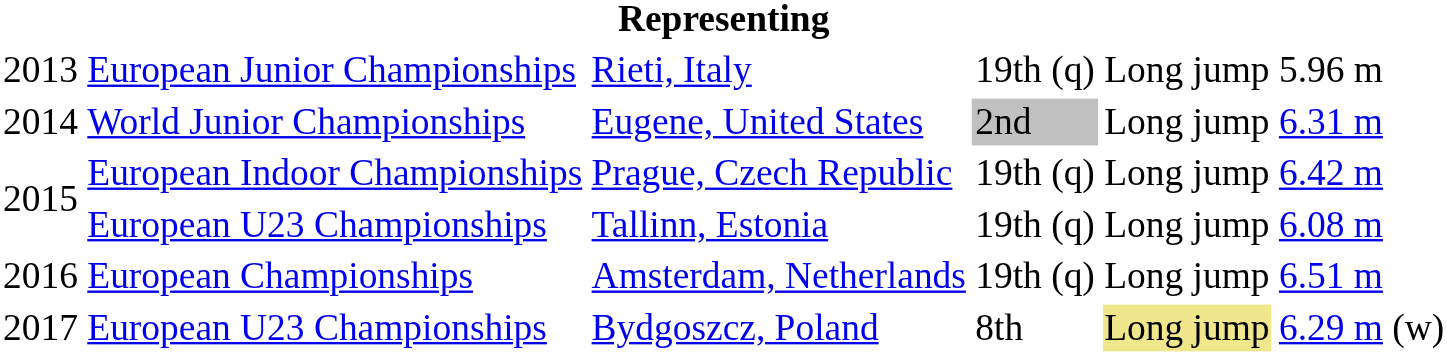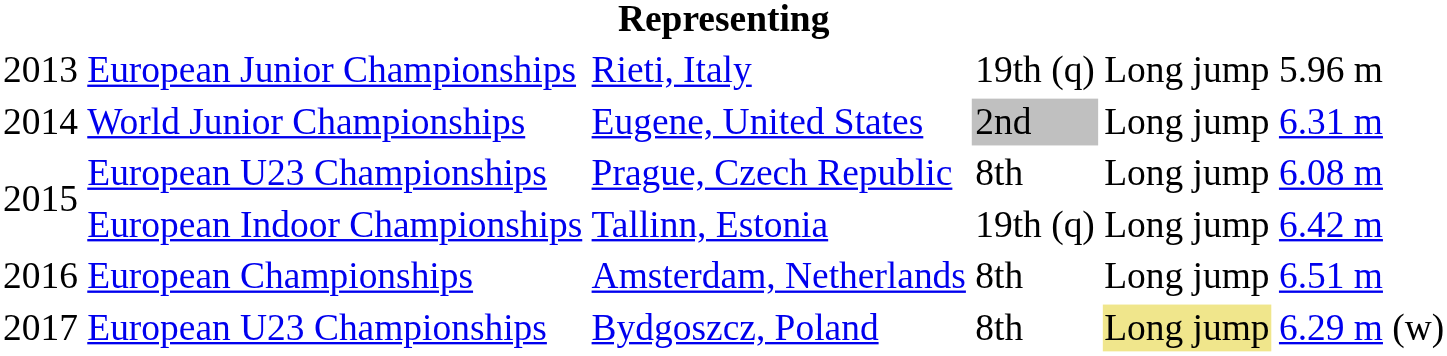Prague, Czech Republic | column 2: European Indoor Championships -> European U23 Championships
Prague, Czech Republic | column 4: 19th (q) -> 8th
Prague, Czech Republic | column 6: 6.42 m -> 6.08 m
Tallinn, Estonia | column 2: European U23 Championships -> European Indoor Championships
Tallinn, Estonia | column 6: 6.08 m -> 6.42 m
Amsterdam, Netherlands | column 4: 19th (q) -> 8th
